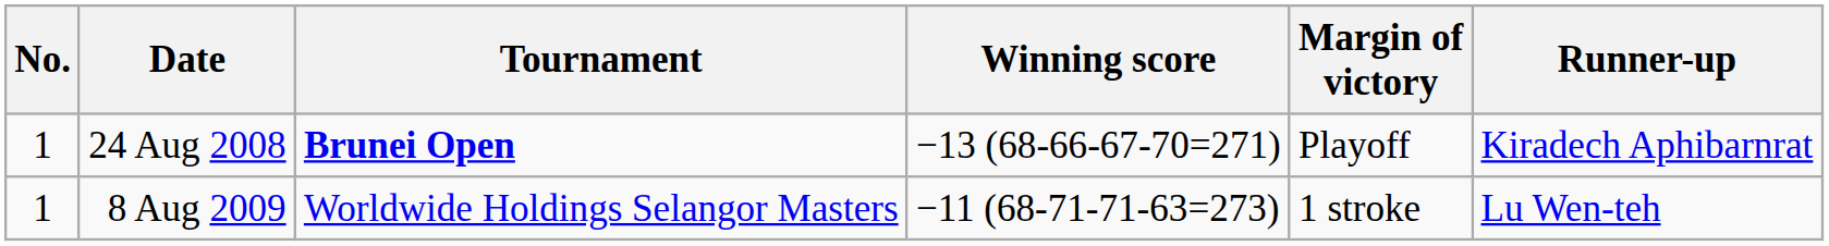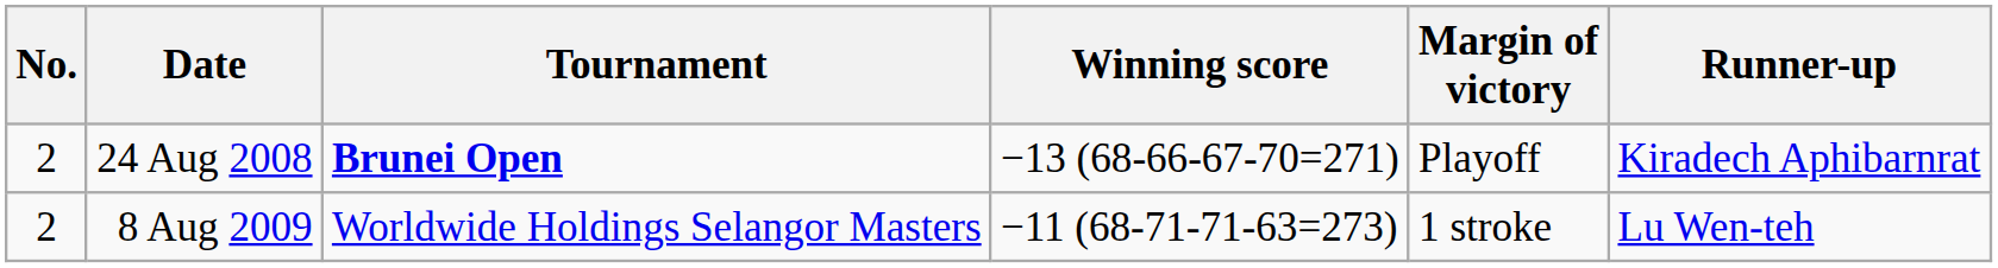24 Aug 2008 | No.: 1 -> 2
8 Aug 2009 | No.: 1 -> 2
